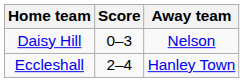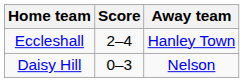rows swapped: Daisy Hill <-> Eccleshall
